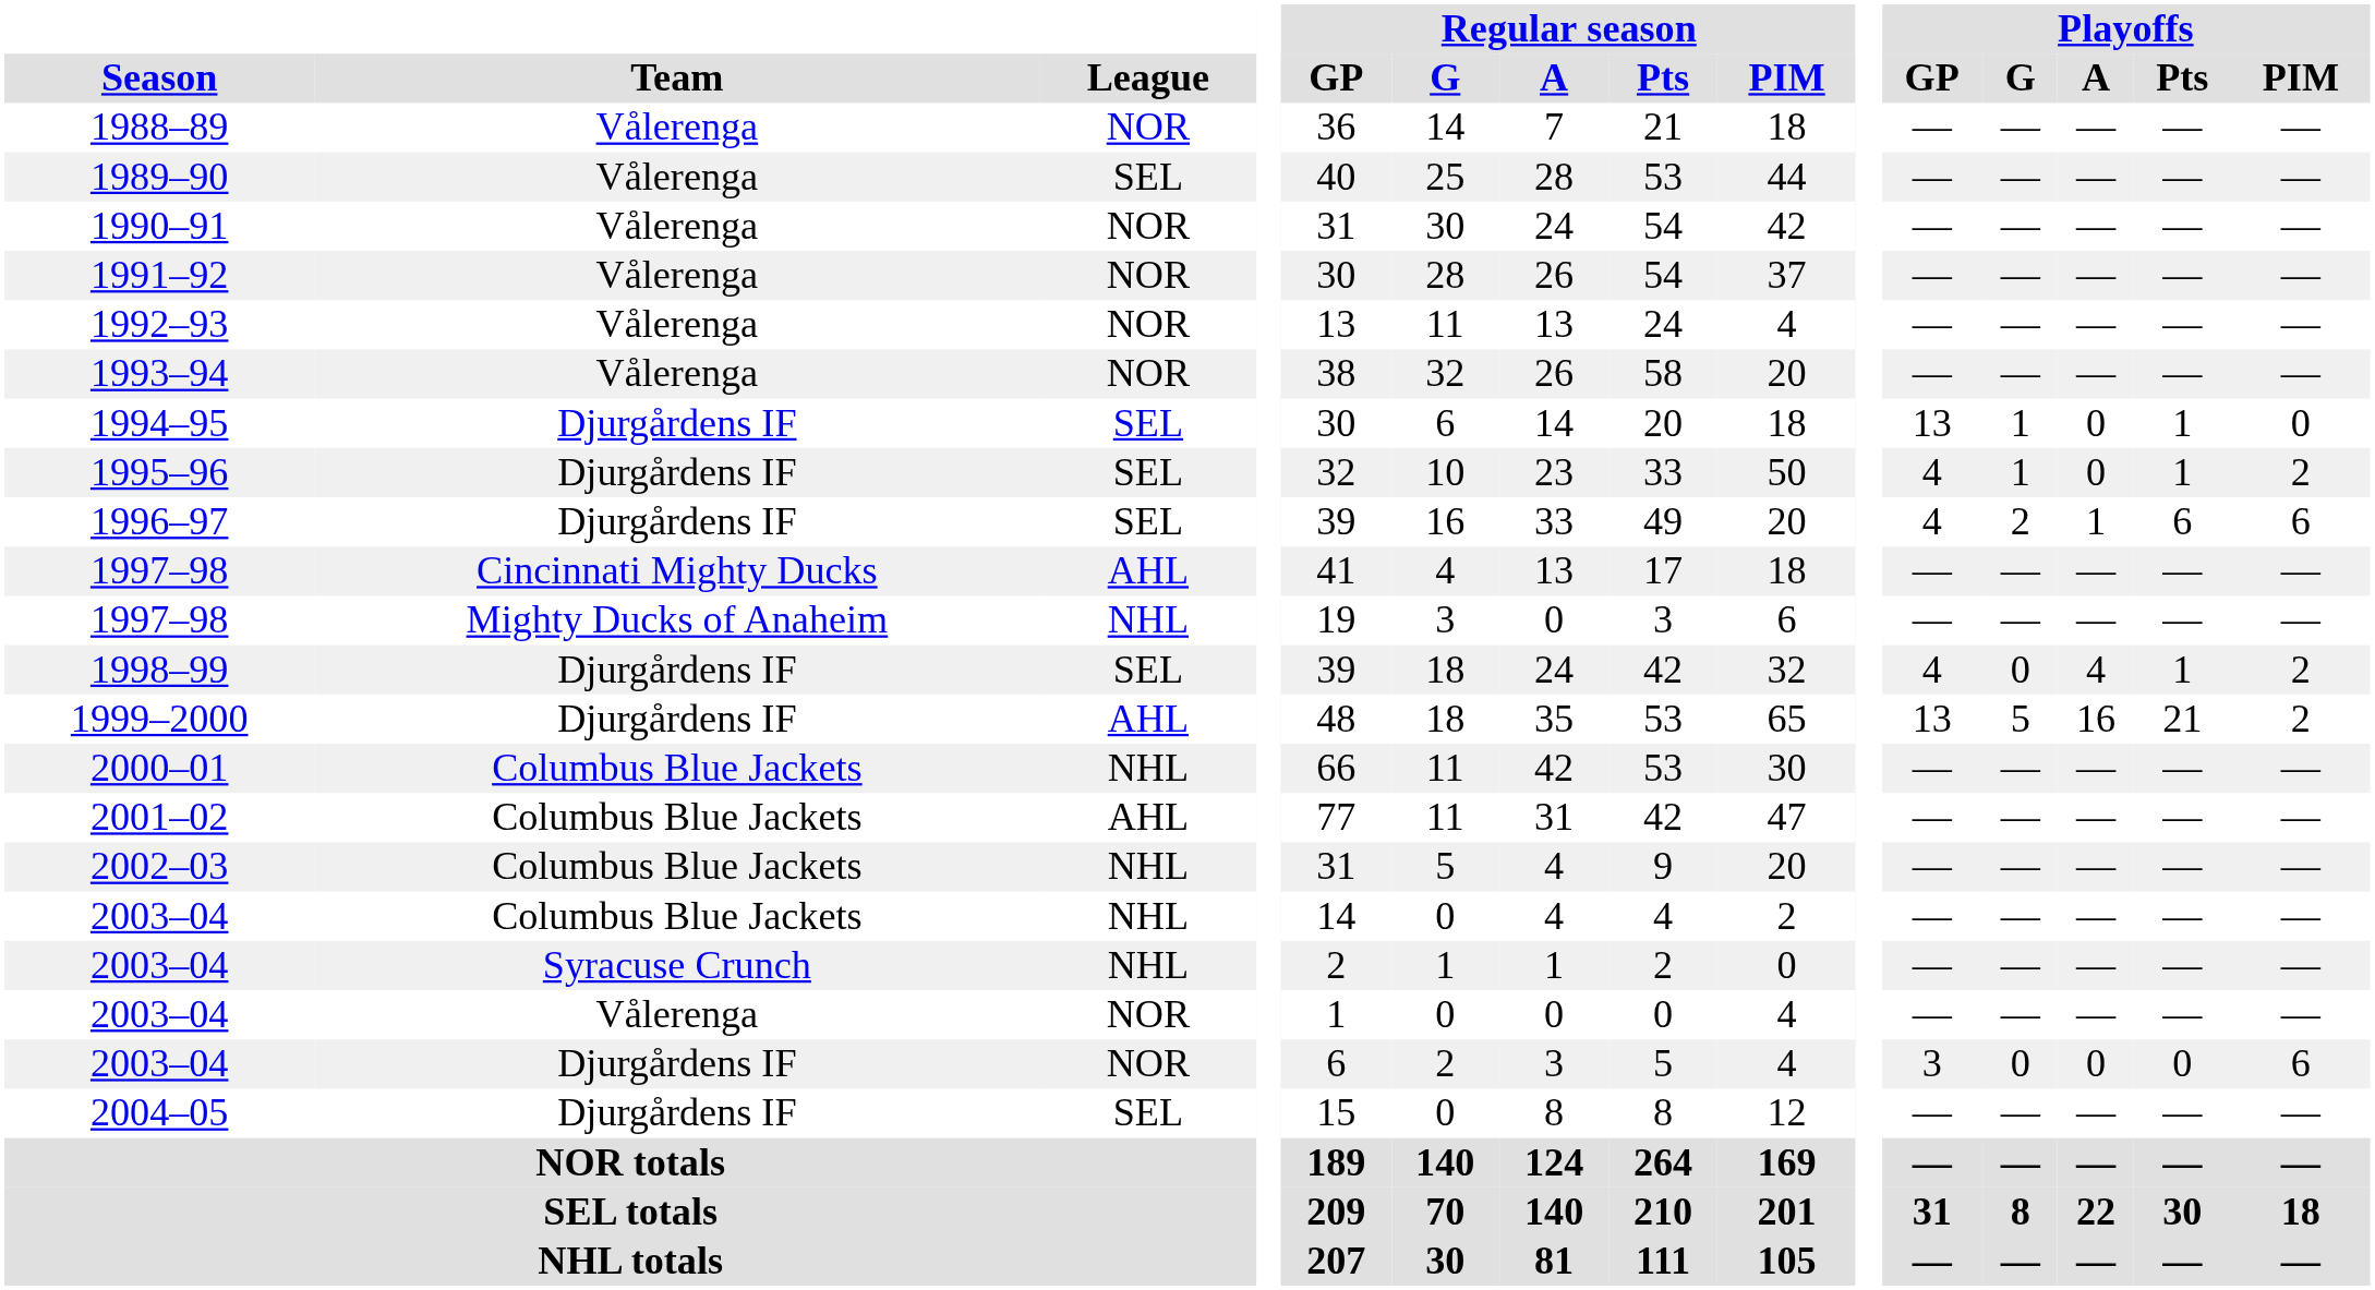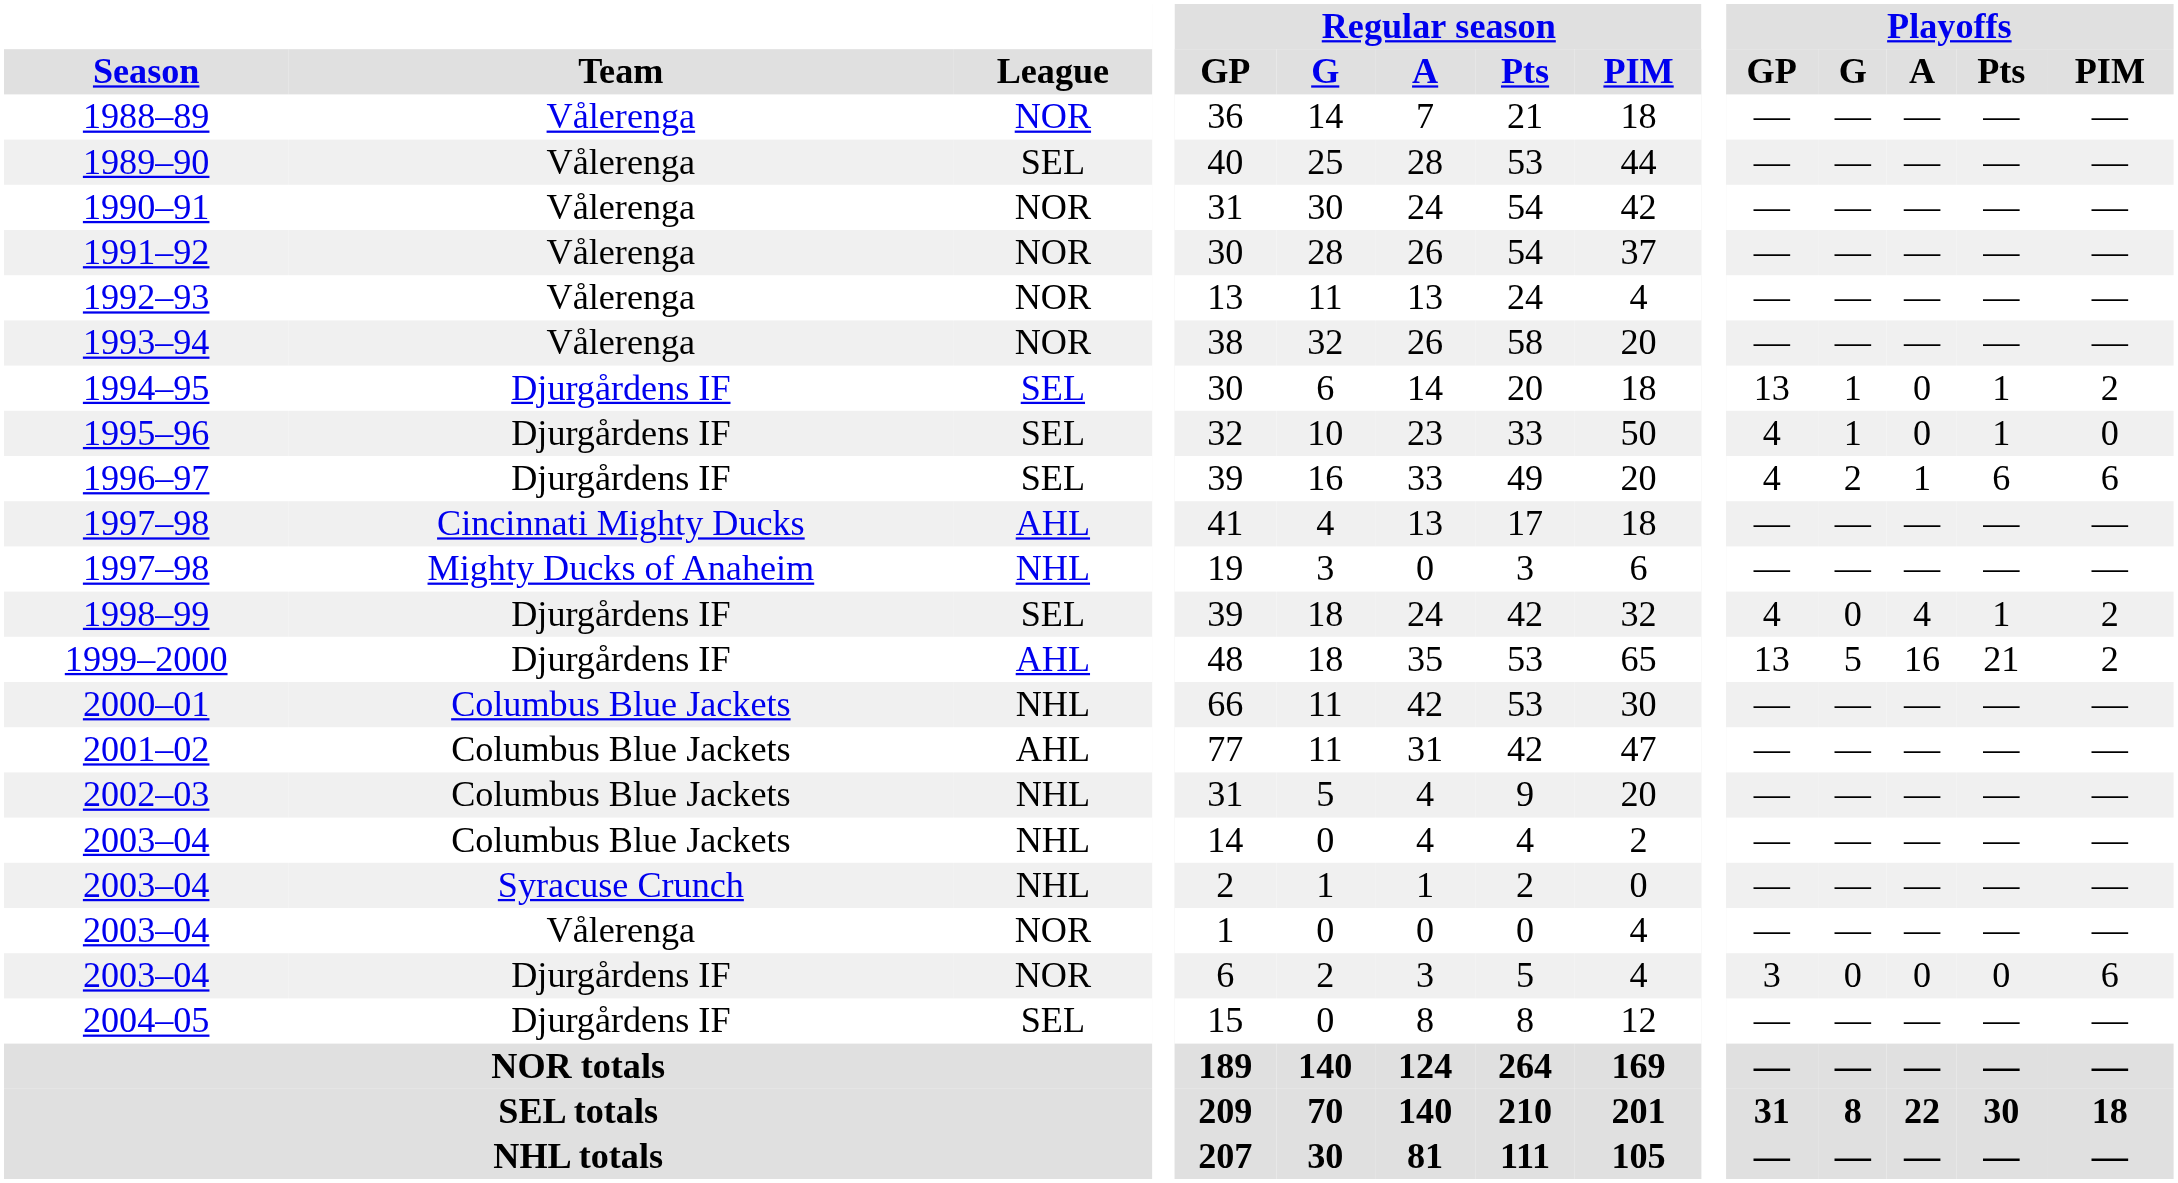1994–95 | Playoffs / PIM: 0 -> 2
1995–96 | Playoffs / PIM: 2 -> 0
